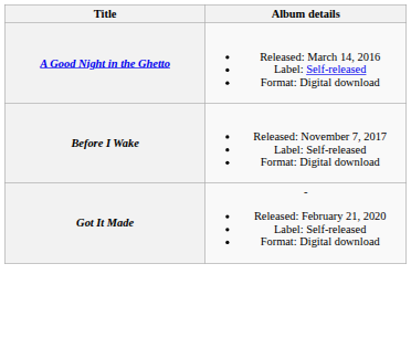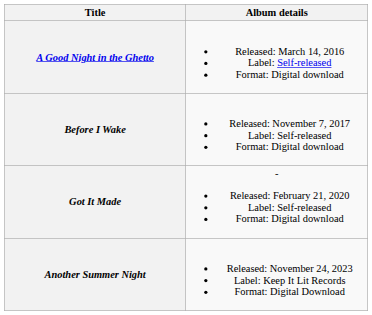+ row: Another Summer Night | Released: November 24, 2023 Label: Keep It Lit Records Format: Digital Download
